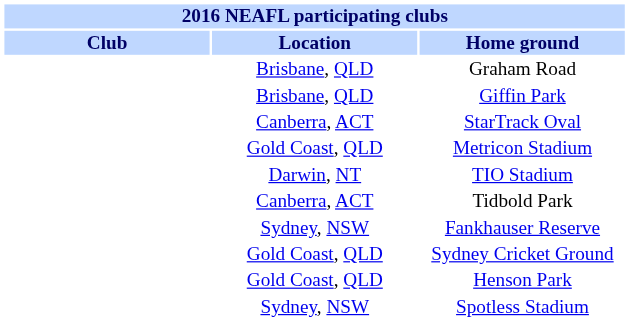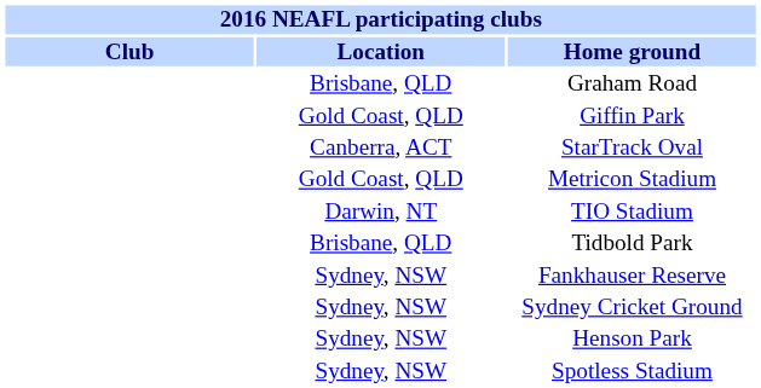Giffin Park | Location: Brisbane, QLD -> Gold Coast, QLD
Tidbold Park | Location: Canberra, ACT -> Brisbane, QLD
Sydney Cricket Ground | Location: Gold Coast, QLD -> Sydney, NSW
Henson Park | Location: Gold Coast, QLD -> Sydney, NSW
